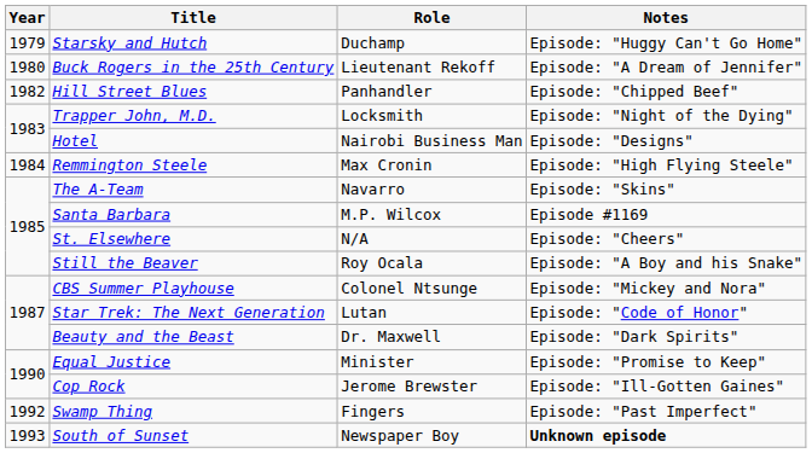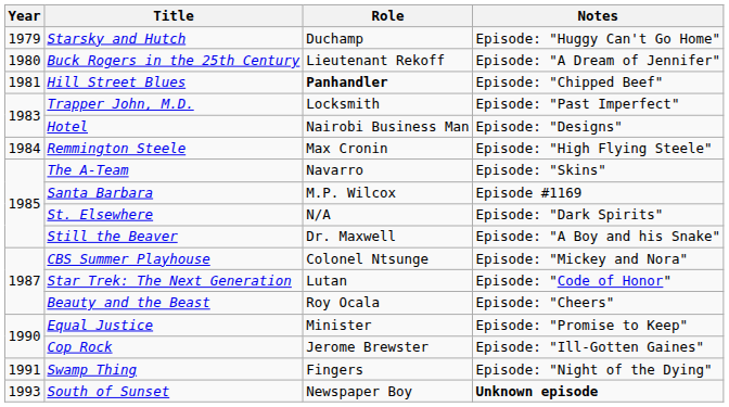Hill Street Blues | Year: 1982 -> 1981
Hill Street Blues | Role: normal -> bold
Trapper John, M.D. | Notes: Episode: "Night of the Dying" -> Episode: "Past Imperfect"
St. Elsewhere | Notes: Episode: "Cheers" -> Episode: "Dark Spirits"
Still the Beaver | Role: Roy Ocala -> Dr. Maxwell
Beauty and the Beast | Role: Dr. Maxwell -> Roy Ocala
Beauty and the Beast | Notes: Episode: "Dark Spirits" -> Episode: "Cheers"
Swamp Thing | Year: 1992 -> 1991
Swamp Thing | Notes: Episode: "Past Imperfect" -> Episode: "Night of the Dying"
